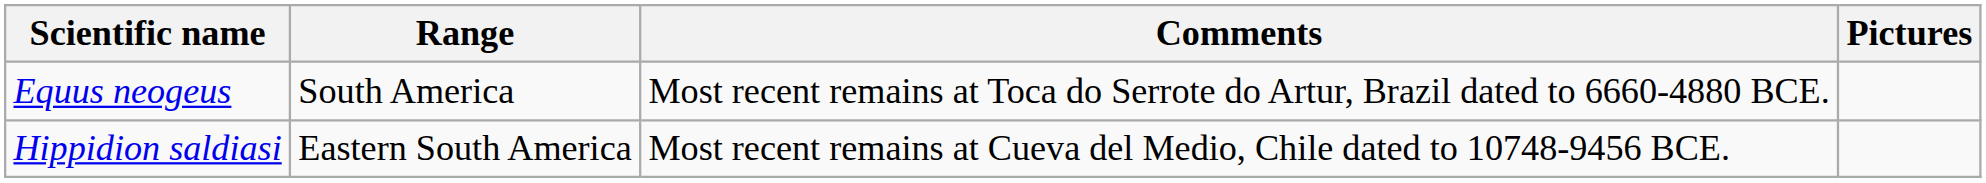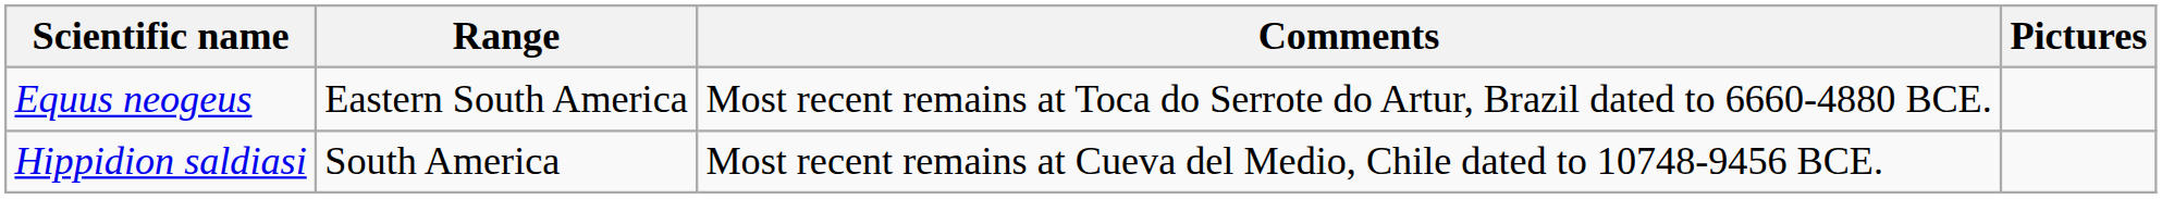Equus neogeus | Range: South America -> Eastern South America
Hippidion saldiasi | Range: Eastern South America -> South America
